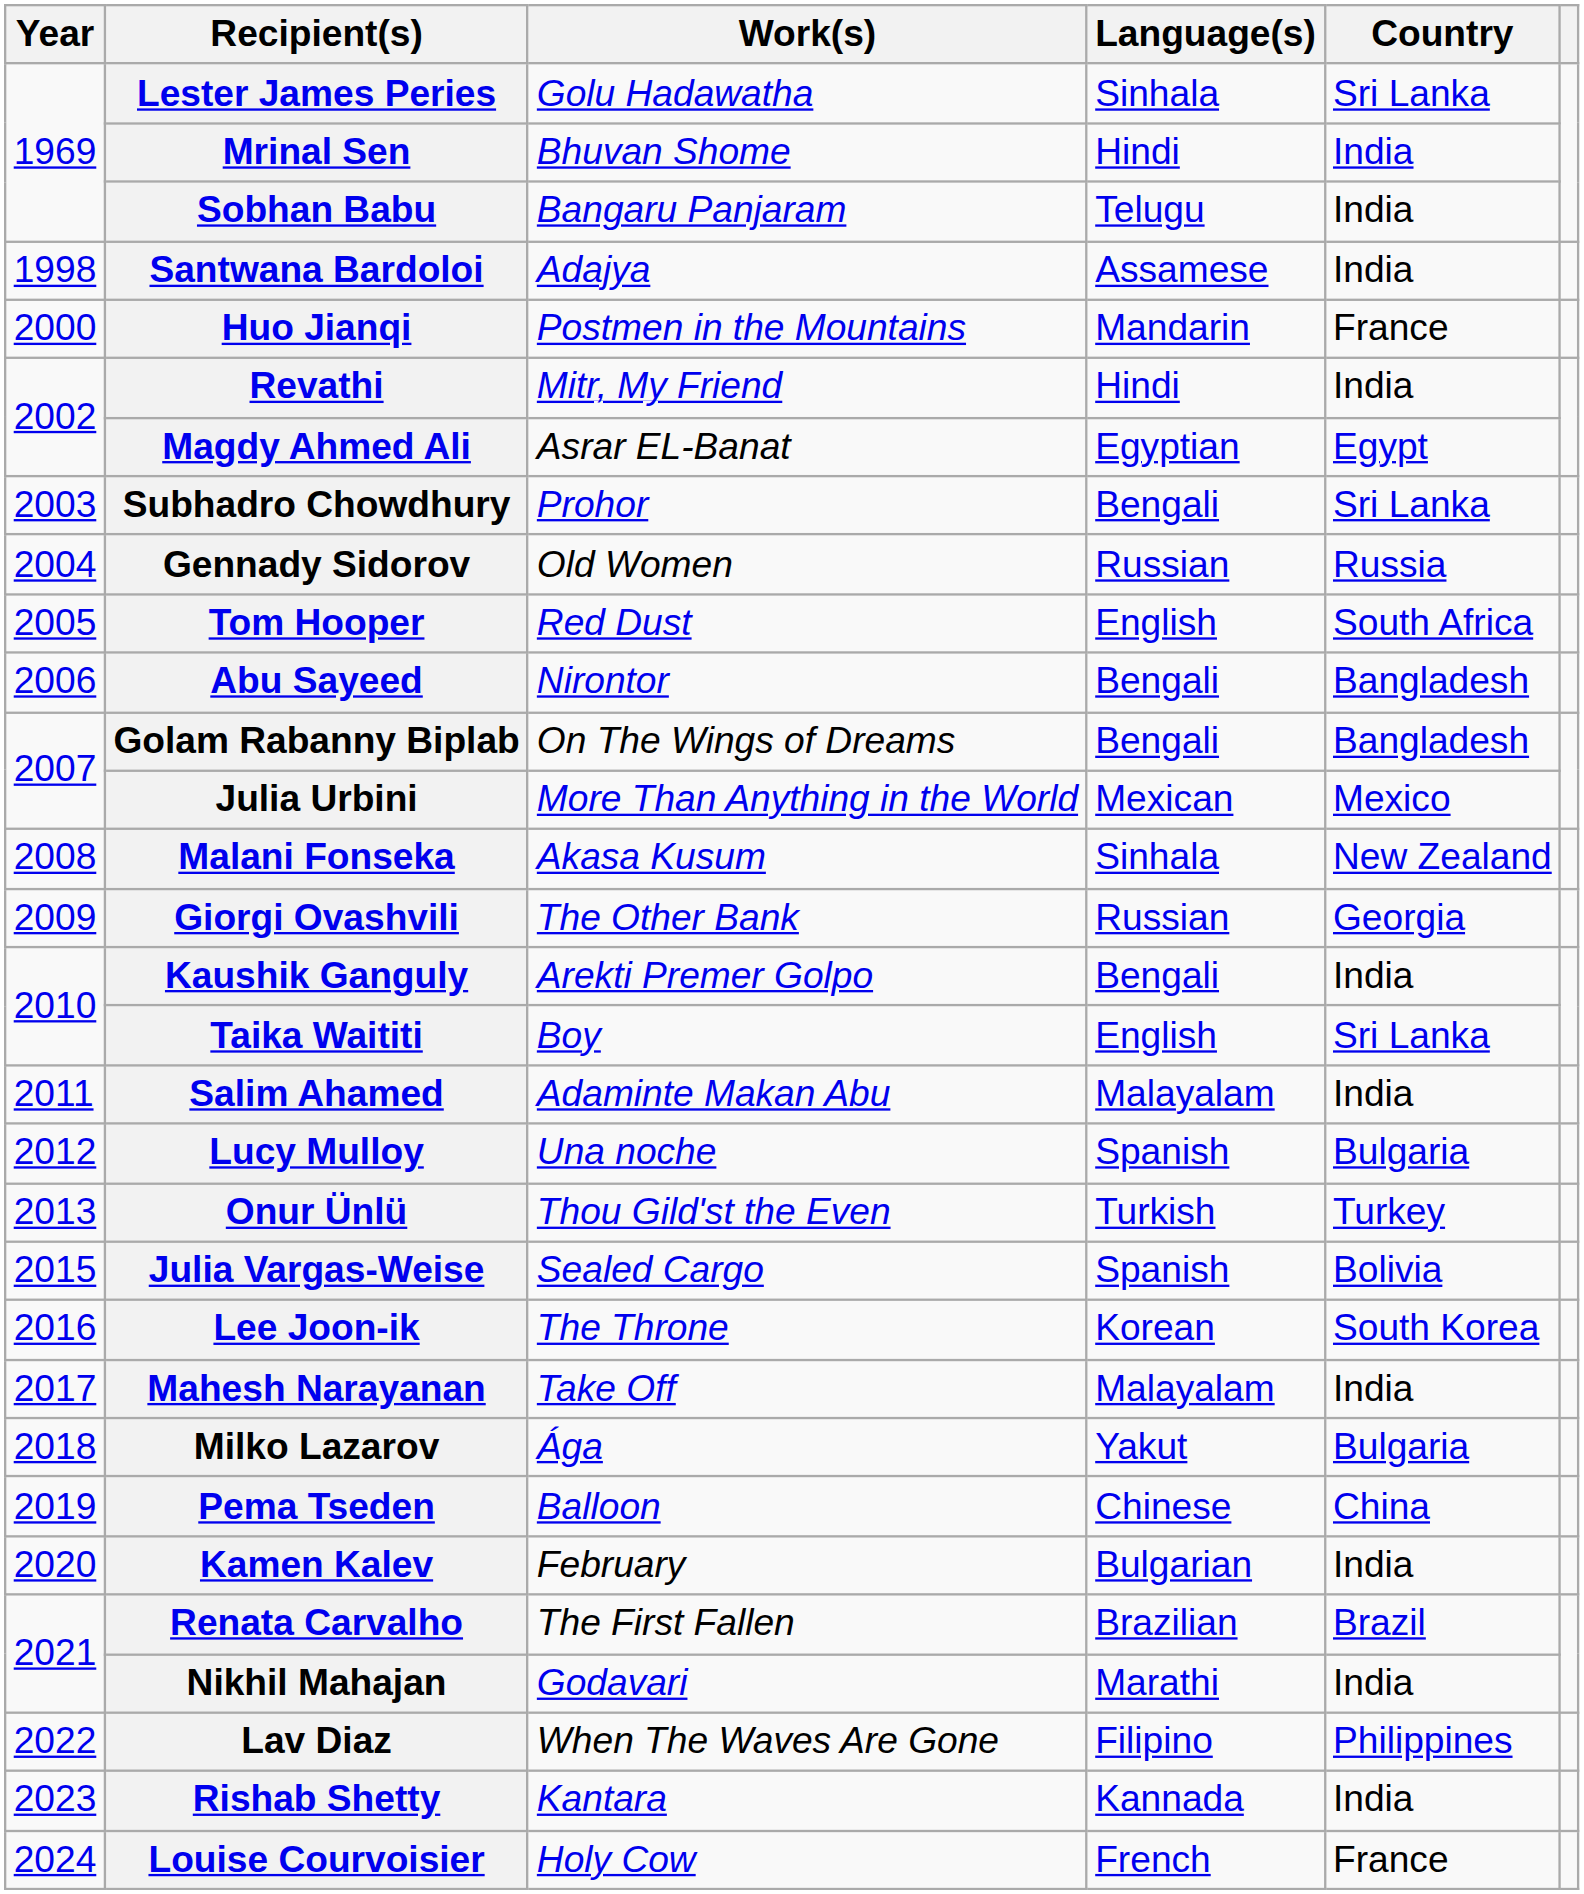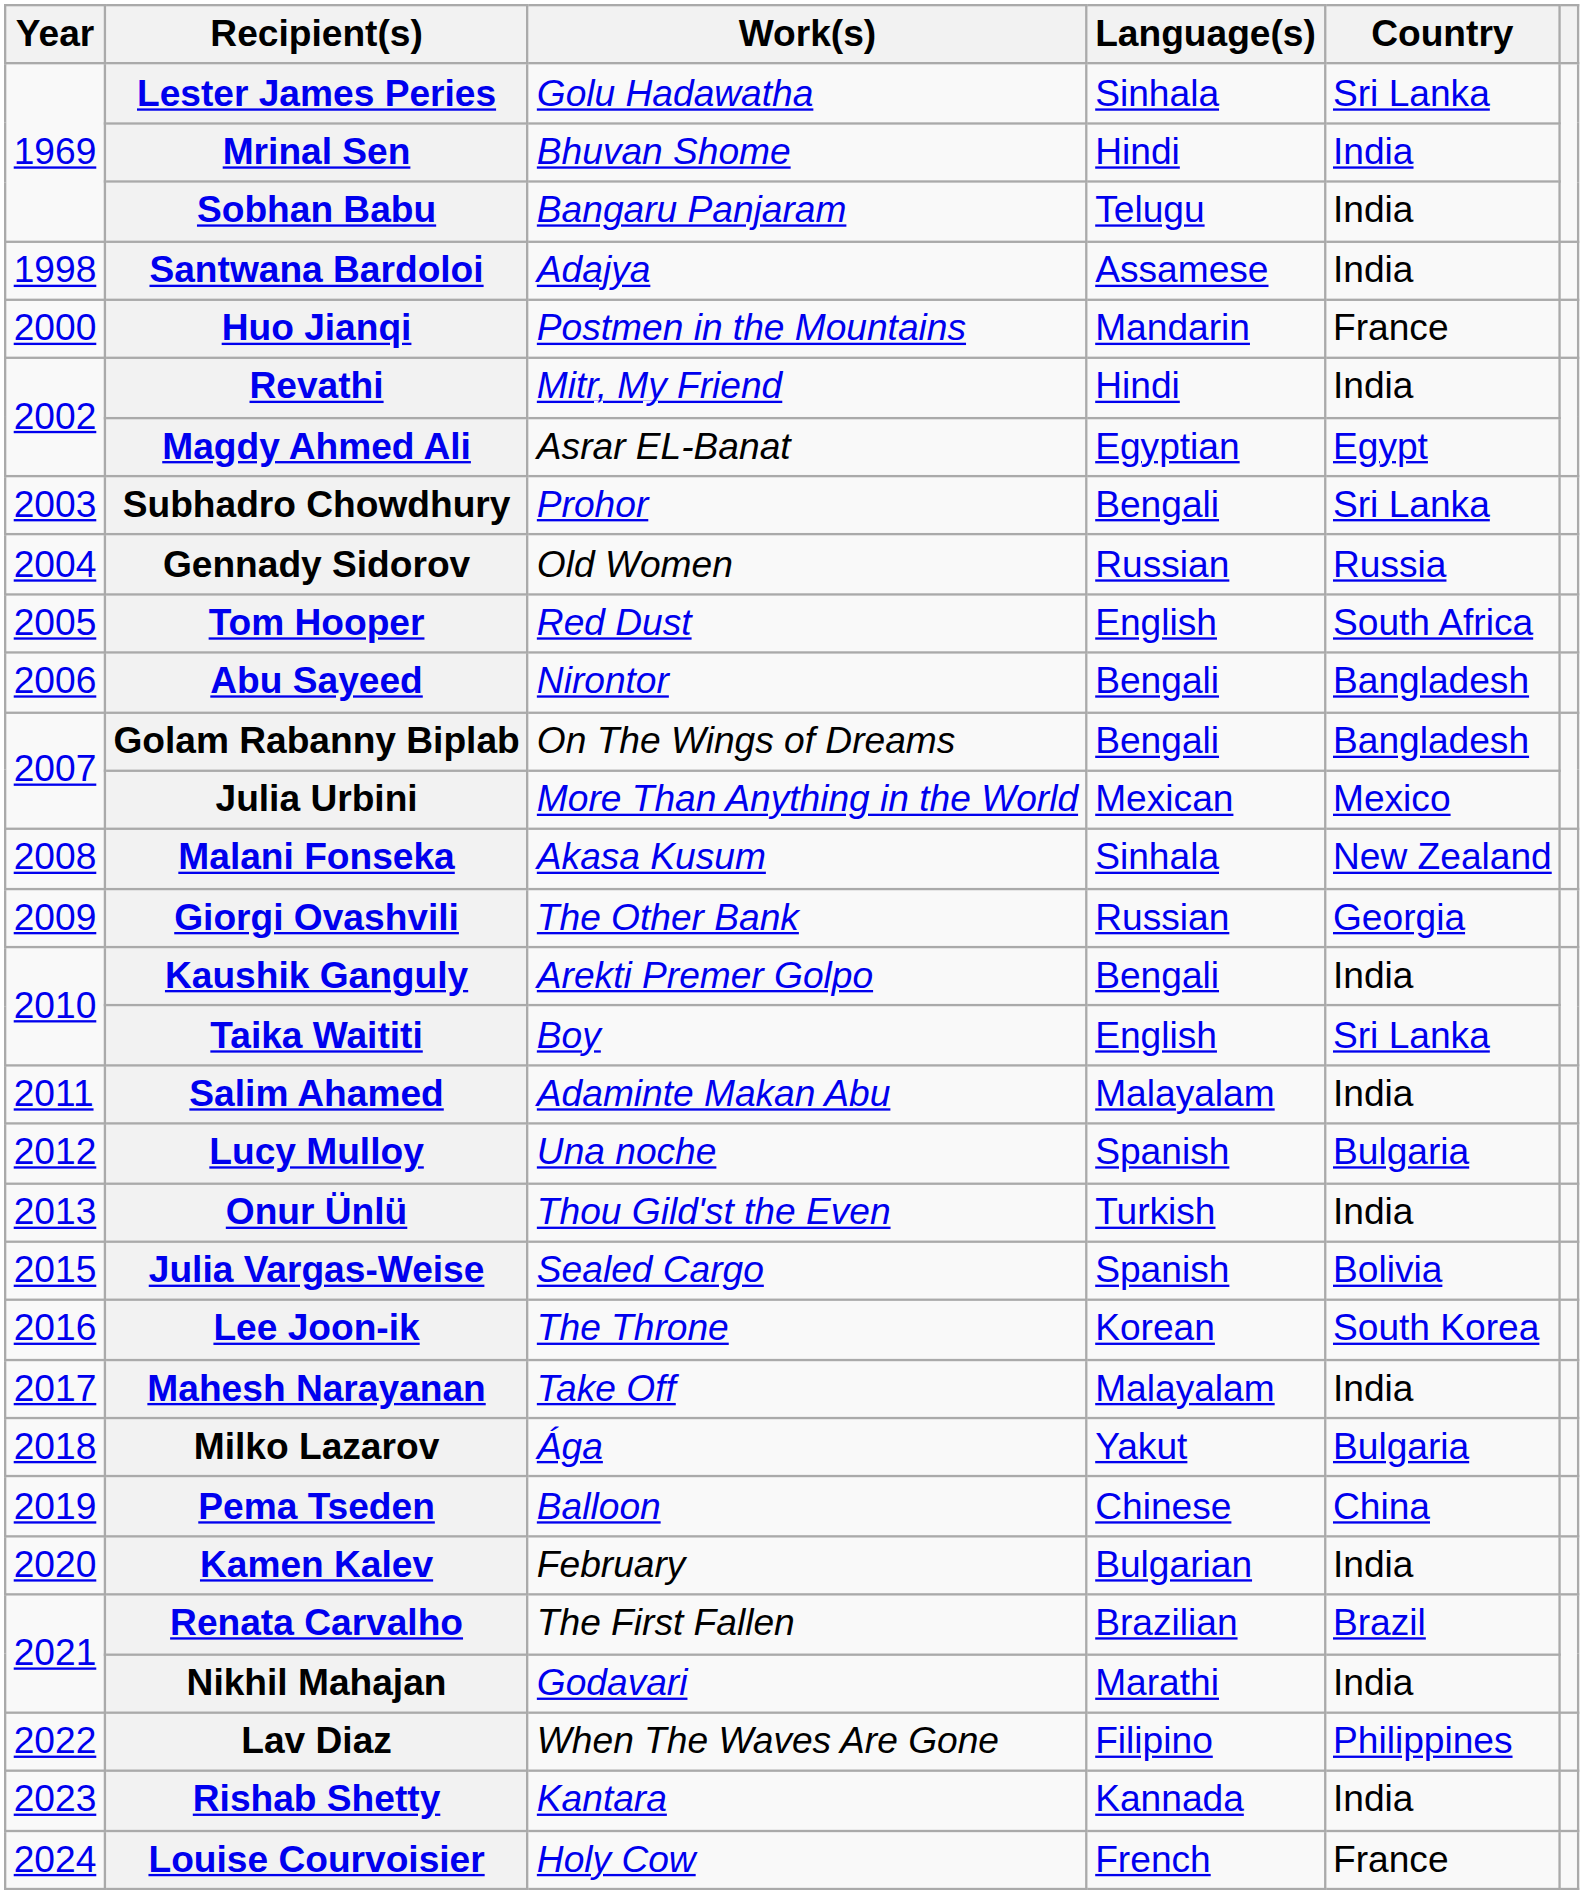Onur Ünlü | Country: Turkey -> India
